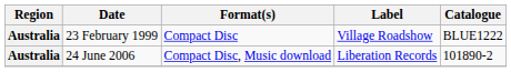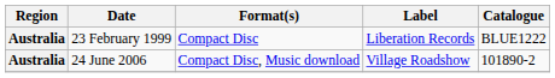23 February 1999 | Label: Village Roadshow -> Liberation Records
24 June 2006 | Label: Liberation Records -> Village Roadshow
